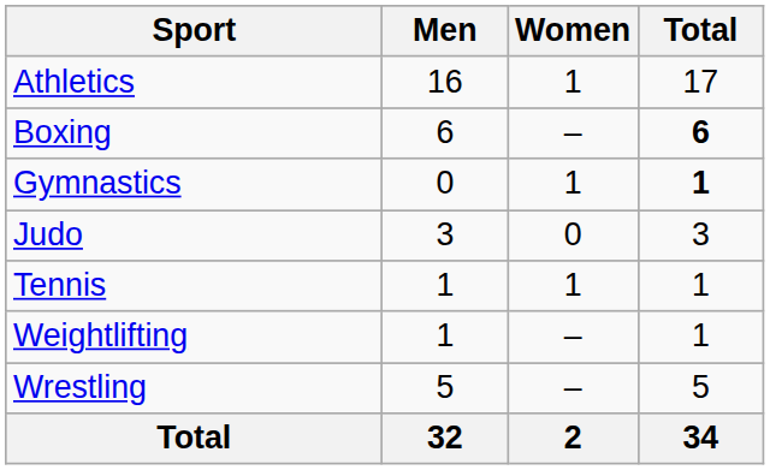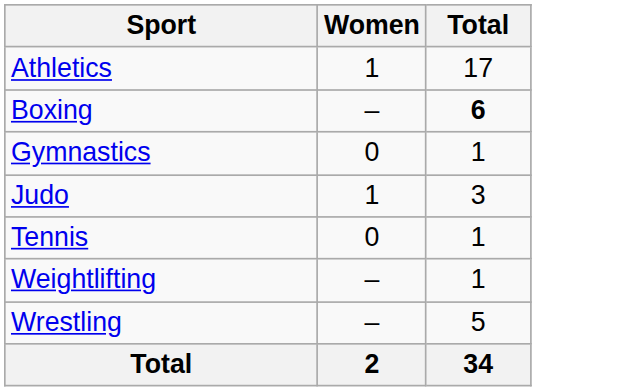- column: Men | 16 | 6 | 0 | 3 | 1 | 1 | 5 | 32
Gymnastics | Women: 1 -> 0
Gymnastics | Total: bold -> normal
Judo | Women: 0 -> 1
Tennis | Women: 1 -> 0
